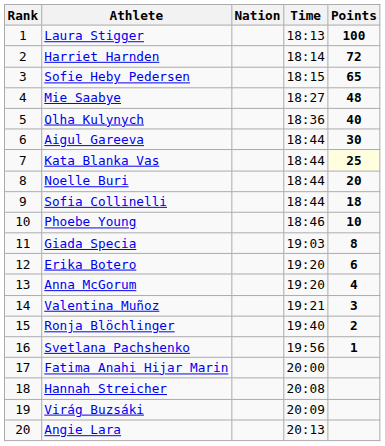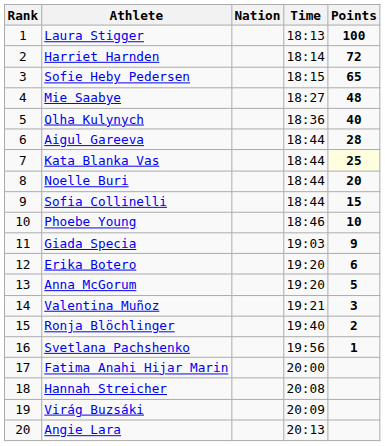Aigul Gareeva | Points: 30 -> 28
Sofia Collinelli | Points: 18 -> 15
Giada Specia | Points: 8 -> 9
Anna McGorum | Points: 4 -> 5
